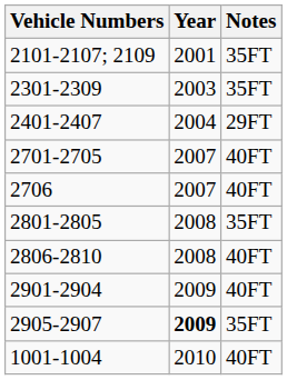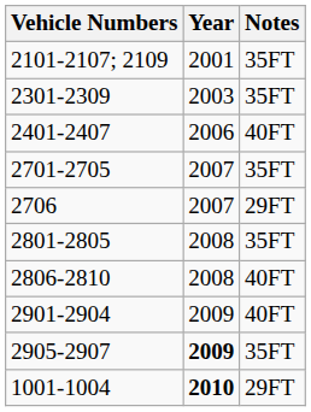2401-2407 | Year: 2004 -> 2006
2401-2407 | Notes: 29FT -> 40FT
2701-2705 | Notes: 40FT -> 35FT
2706 | Notes: 40FT -> 29FT
1001-1004 | Year: normal -> bold
1001-1004 | Notes: 40FT -> 29FT
